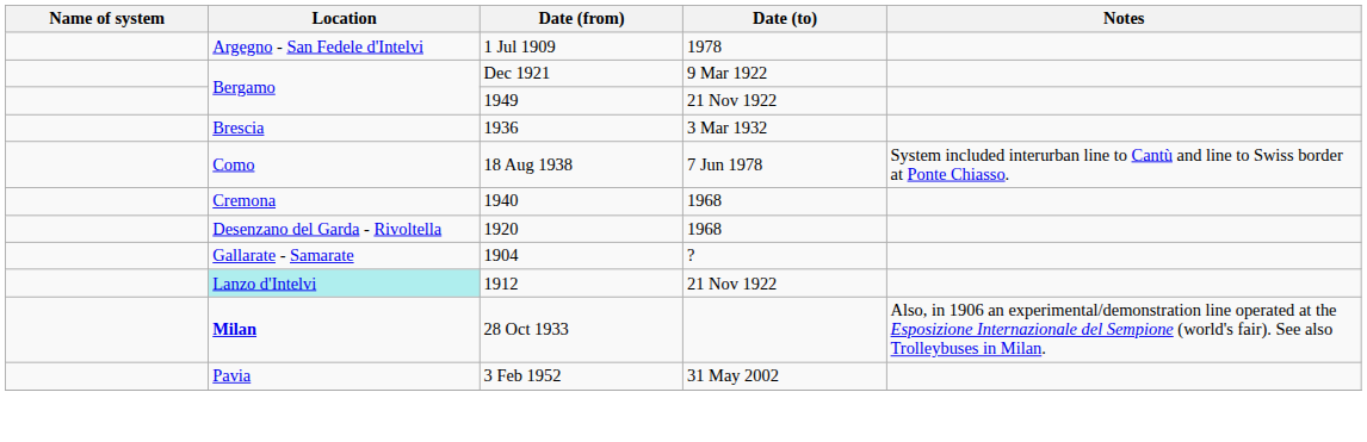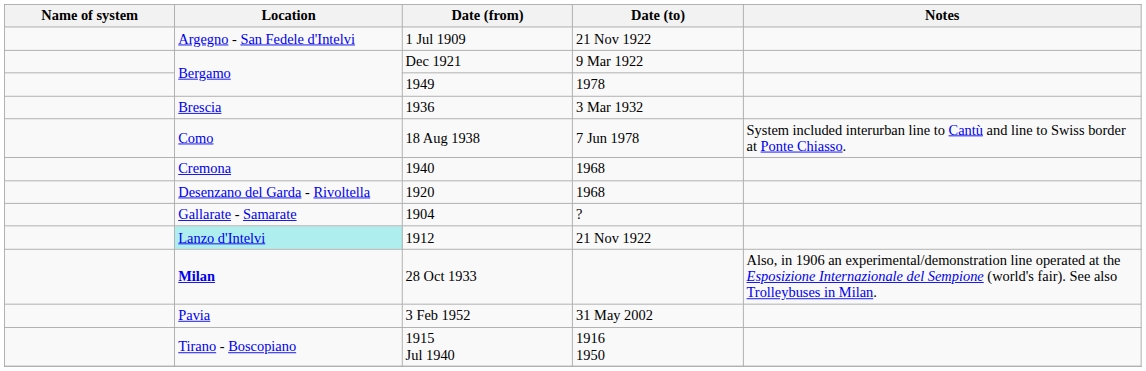1 Jul 1909 | Date (to): 1978 -> 21 Nov 1922
1949 | Date (to): 21 Nov 1922 -> 1978
+ row: Tirano - Boscopiano | 1915 Jul 1940 | 1916 1950
